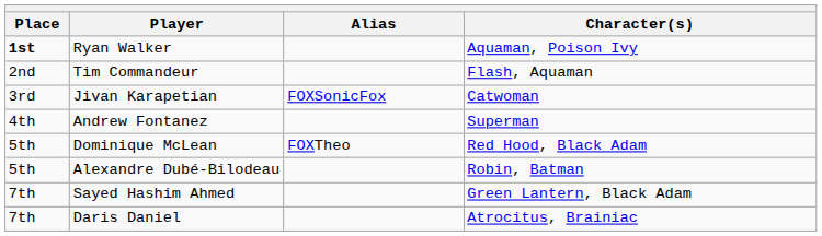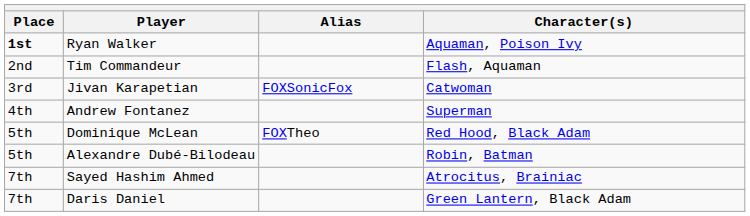Sayed Hashim Ahmed | Character(s): Green Lantern, Black Adam -> Atrocitus, Brainiac
Daris Daniel | Character(s): Atrocitus, Brainiac -> Green Lantern, Black Adam
